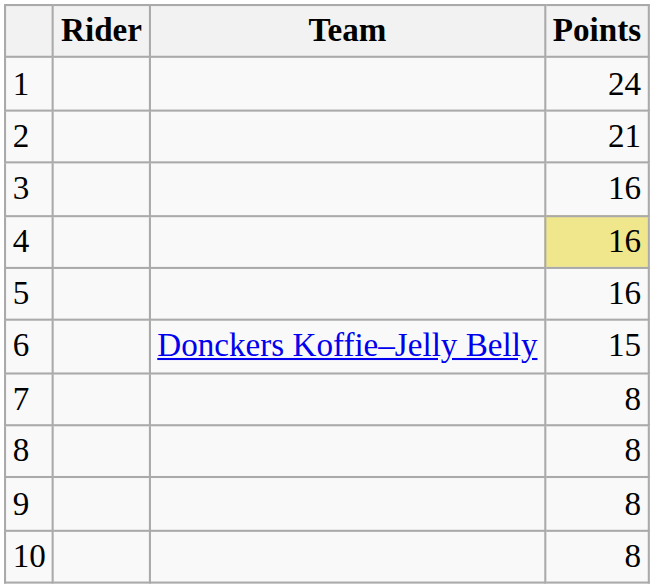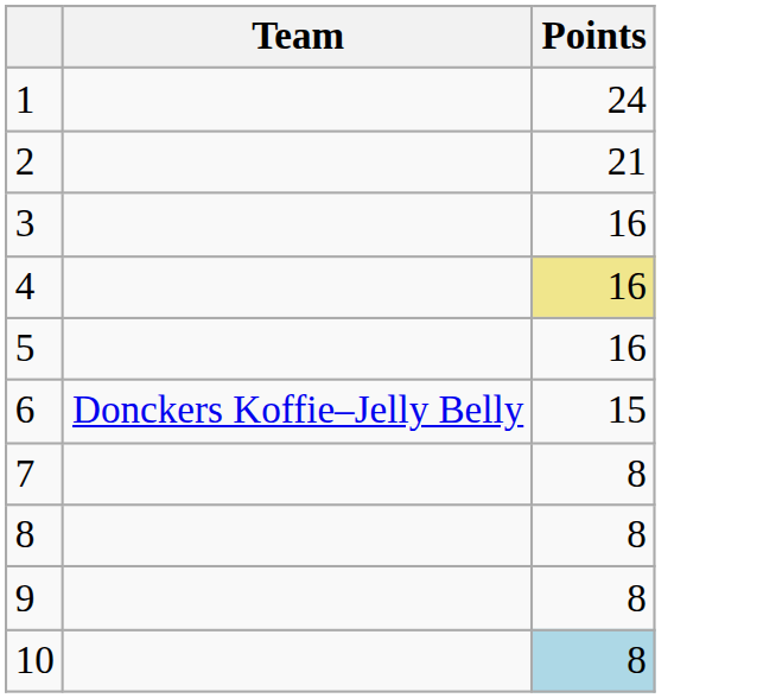- column: Rider
10 | Points: no background -> lightblue background
